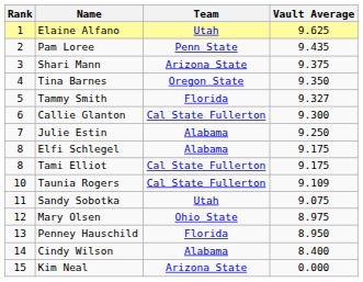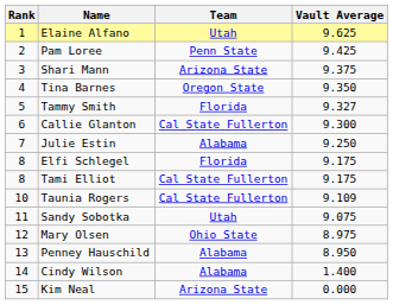Pam Loree | Vault Average: 9.435 -> 9.425
Elfi Schlegel | Team: Alabama -> Florida
Penney Hauschild | Team: Florida -> Alabama
Cindy Wilson | Vault Average: 8.400 -> 1.400
